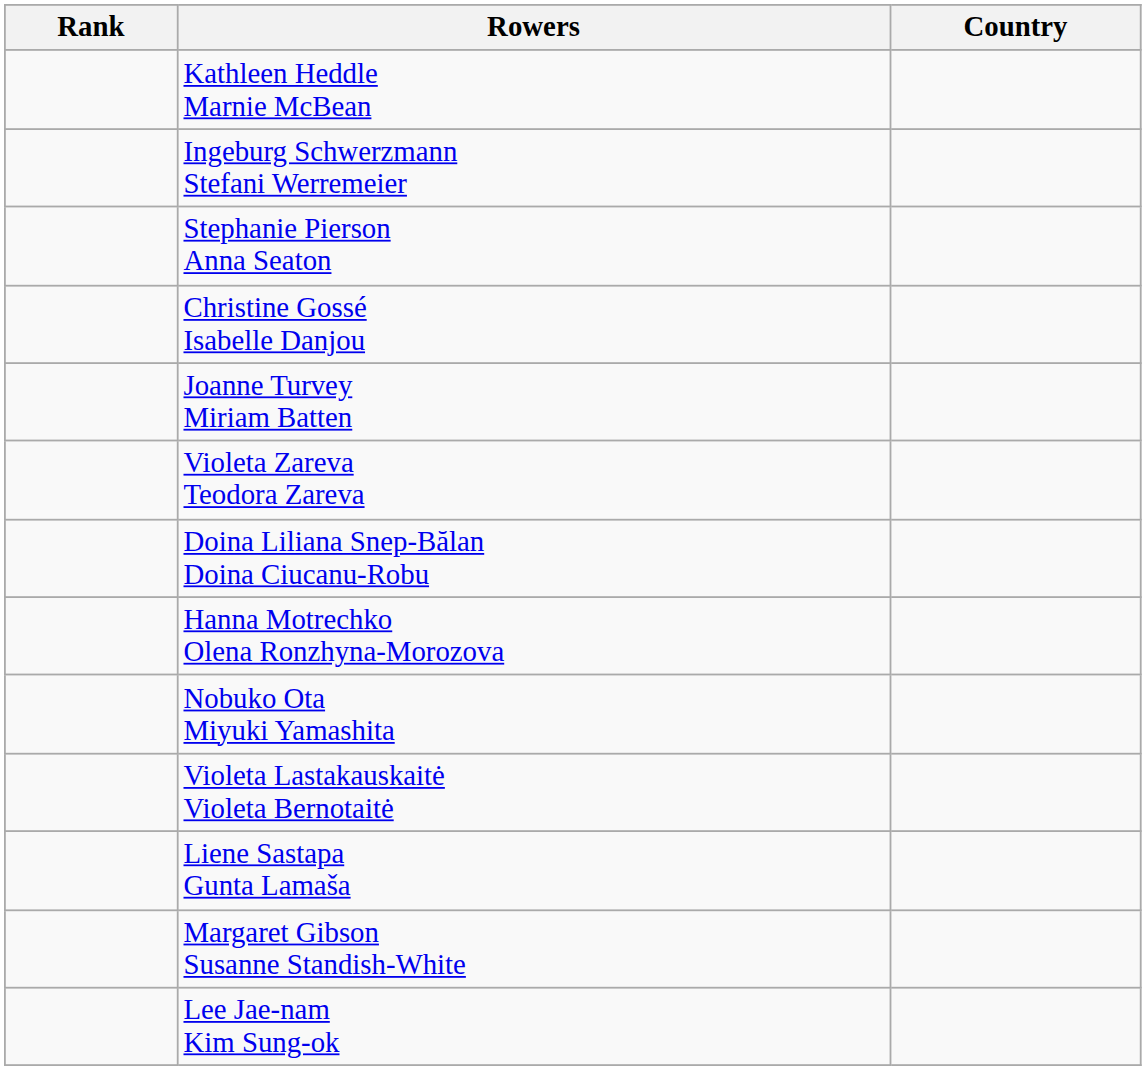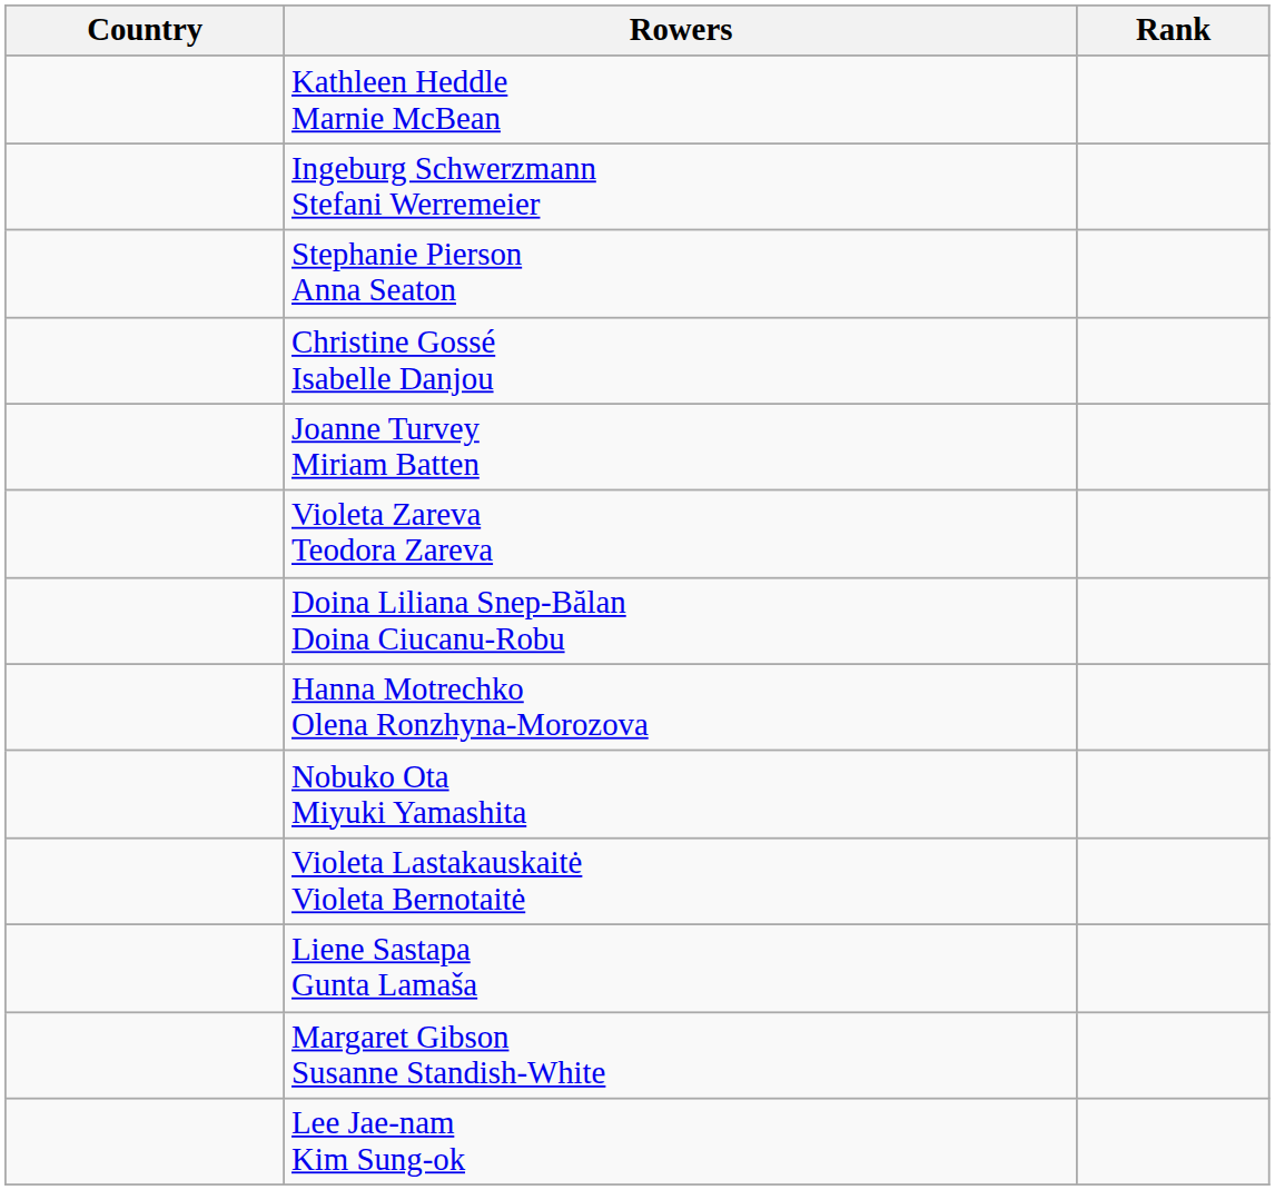columns swapped: Rank <-> Country
